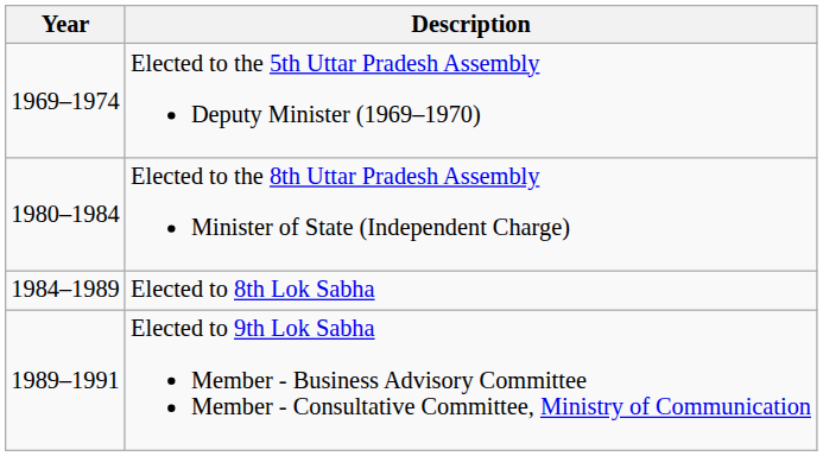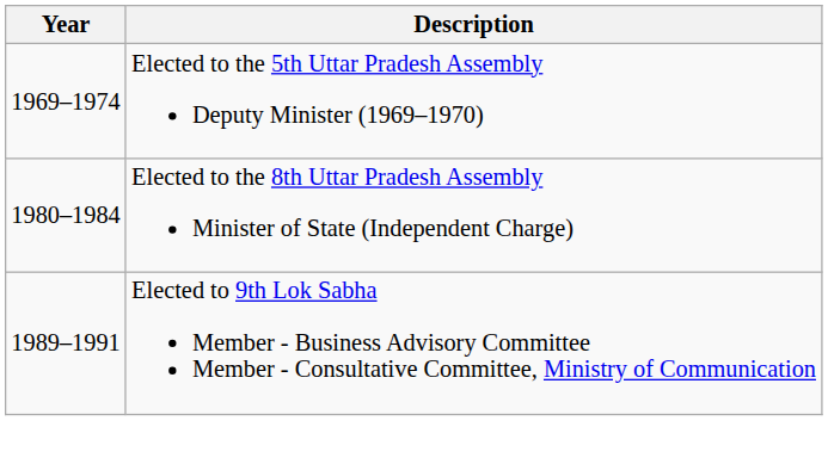- row: 1984–1989 | Elected to 8th Lok Sabha
